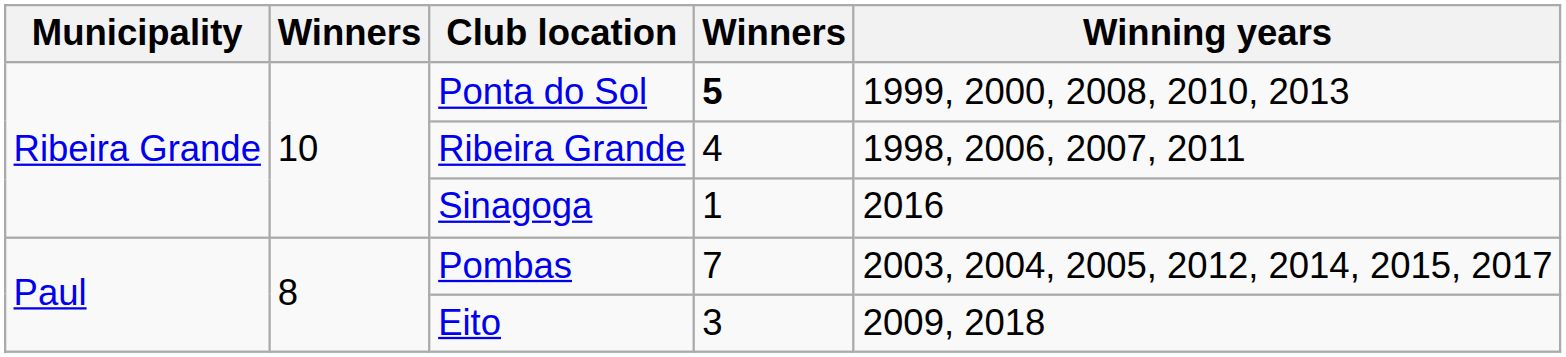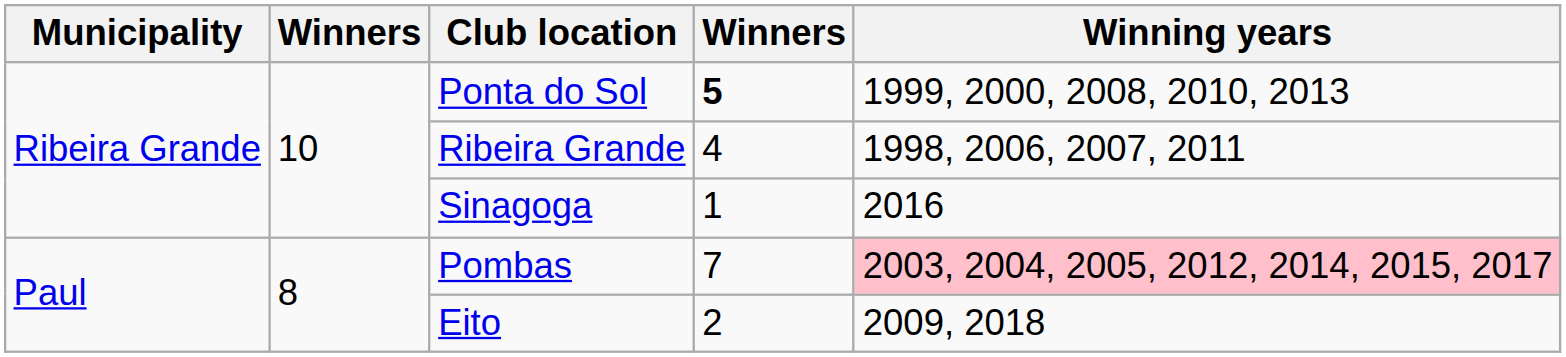Pombas | Winning years: no background -> pink background
Eito | column 4: 3 -> 2
